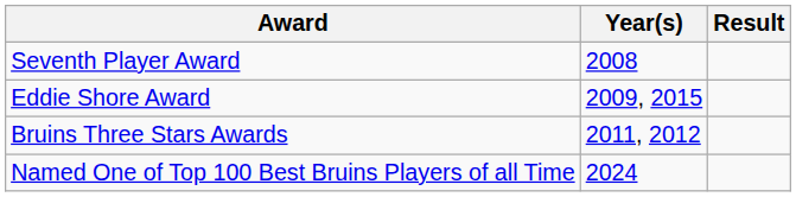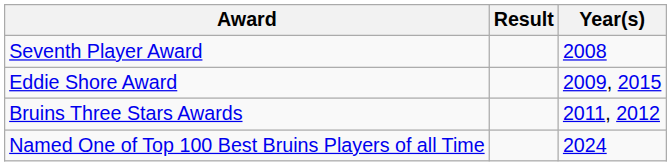columns swapped: Year(s) <-> Result
